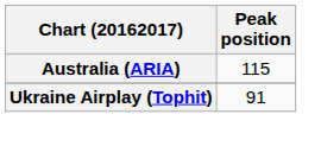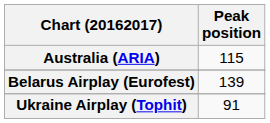+ row: Belarus Airplay (Eurofest) | 139
